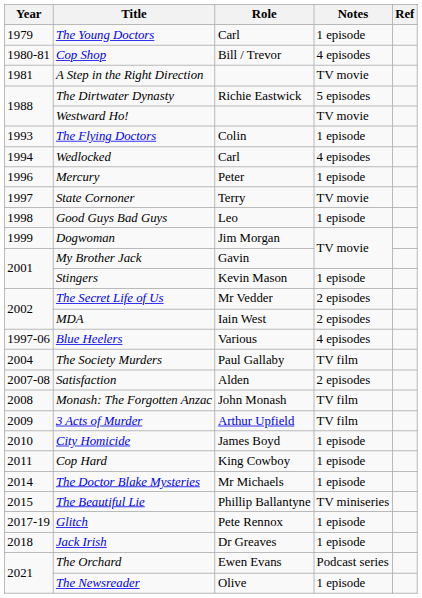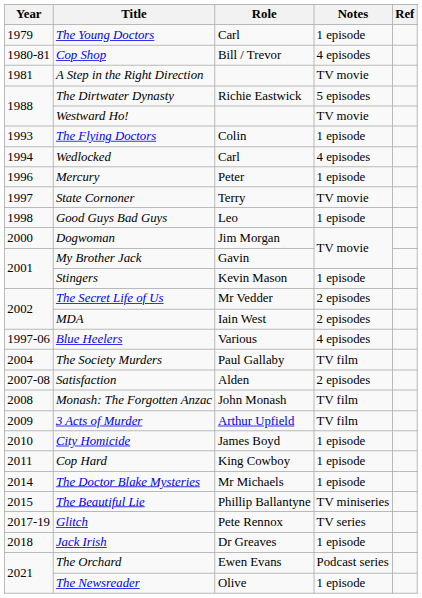Dogwoman | Year: 1999 -> 2000
Glitch | Notes: 1 episode -> TV series
